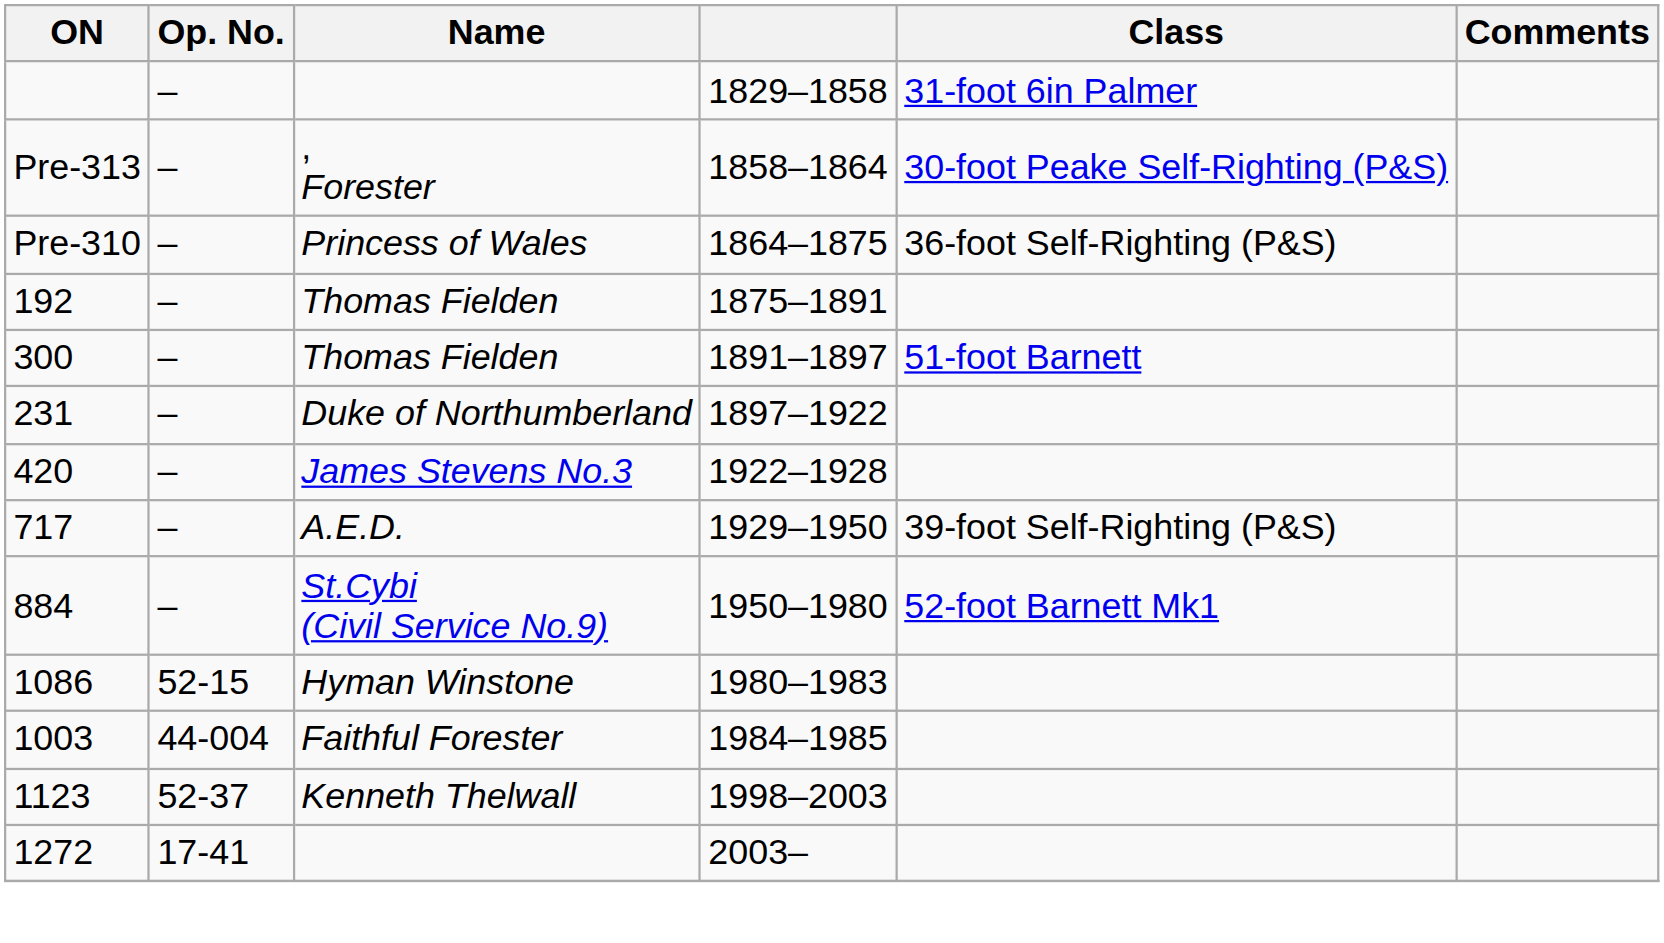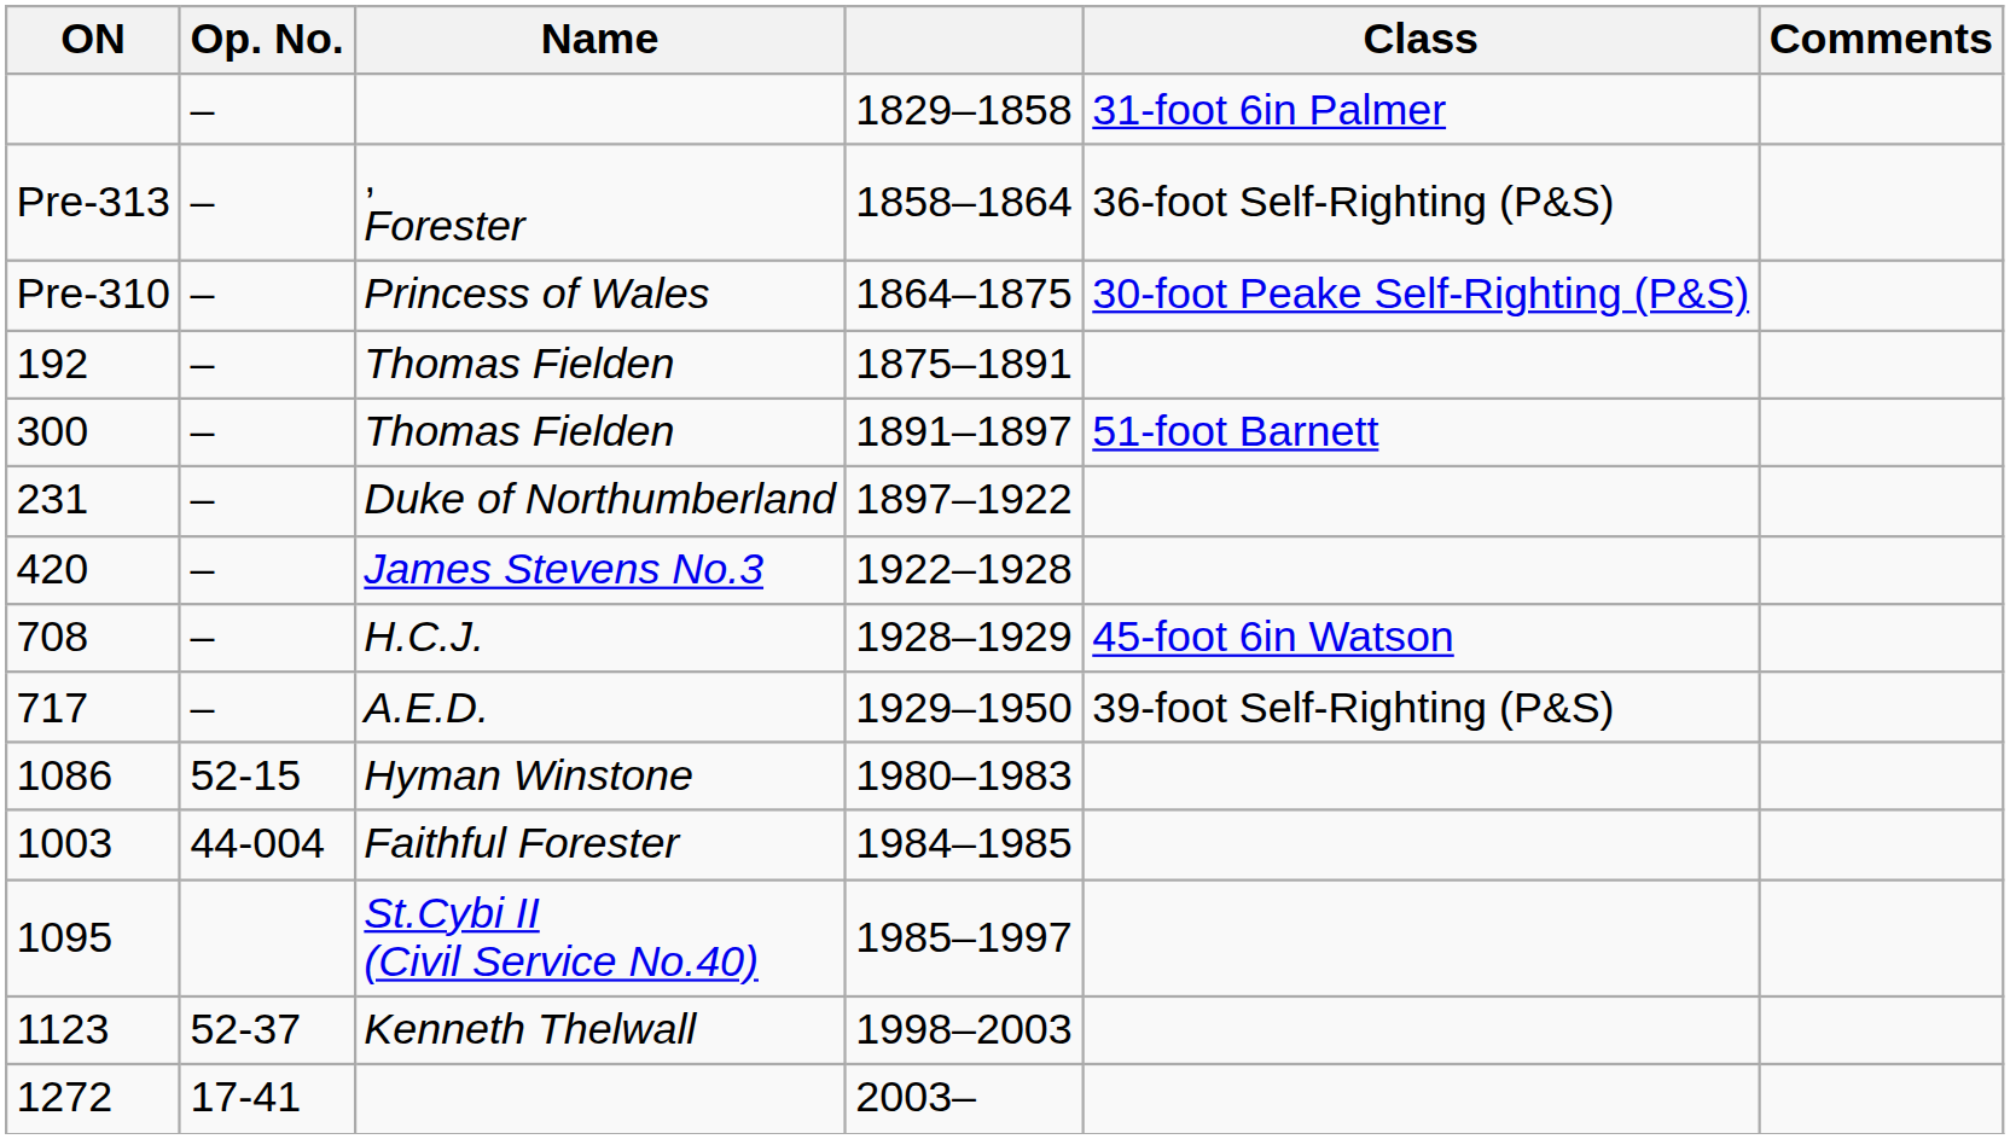Pre-313 | Class: 30-foot Peake Self-Righting (P&S) -> 36-foot Self-Righting (P&S)
Pre-310 | Class: 36-foot Self-Righting (P&S) -> 30-foot Peake Self-Righting (P&S)
+ row: 708 | – | H.C.J. | 1928–1929 | 45-foot 6in Watson
- row: 884 | – | St.Cybi (Civil Service No.9) | 1950–1980 | 52-foot Barnett Mk1
+ row: 1095 | St.Cybi II (Civil Service No.40) | 1985–1997
